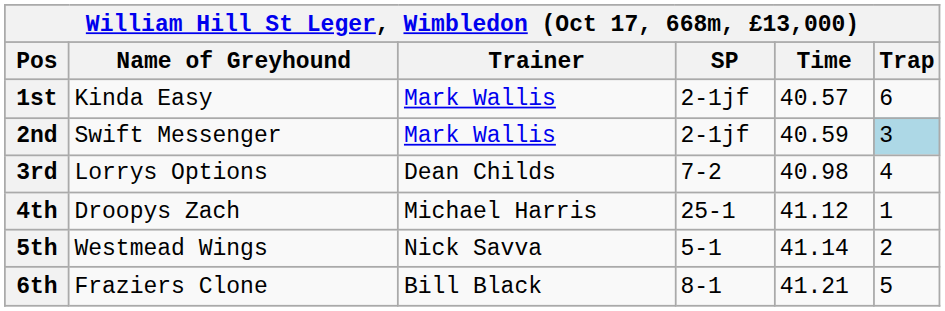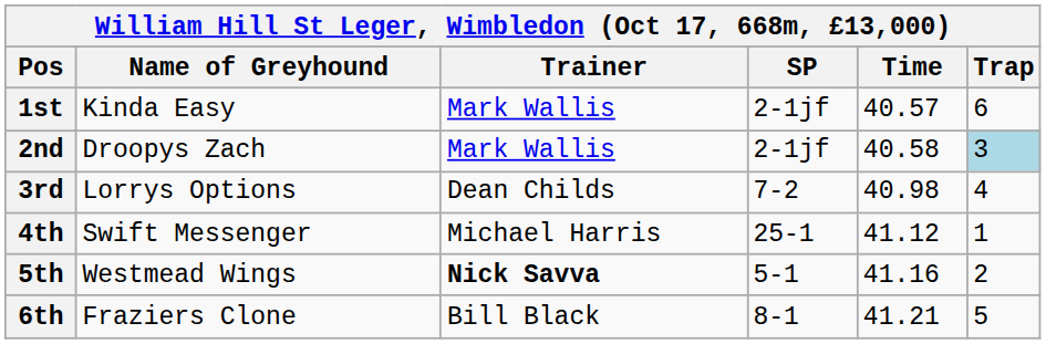2nd | Name of Greyhound: Swift Messenger -> Droopys Zach
2nd | Time: 40.59 -> 40.58
4th | Name of Greyhound: Droopys Zach -> Swift Messenger
5th | Trainer: normal -> bold
5th | Time: 41.14 -> 41.16
